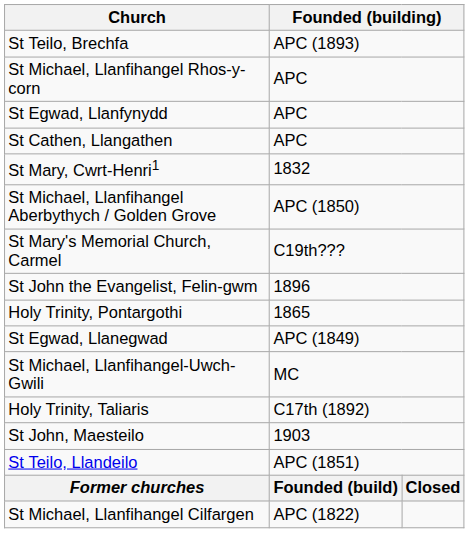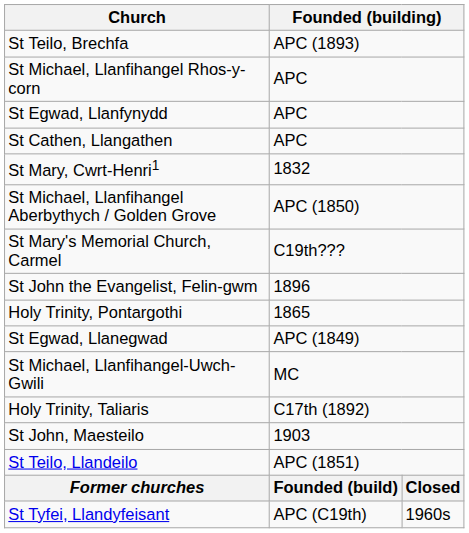+ row: St Tyfei, Llandyfeisant | APC (C19th) | 1960s
- row: St Michael, Llanfihangel Cilfargen | APC (1822)
